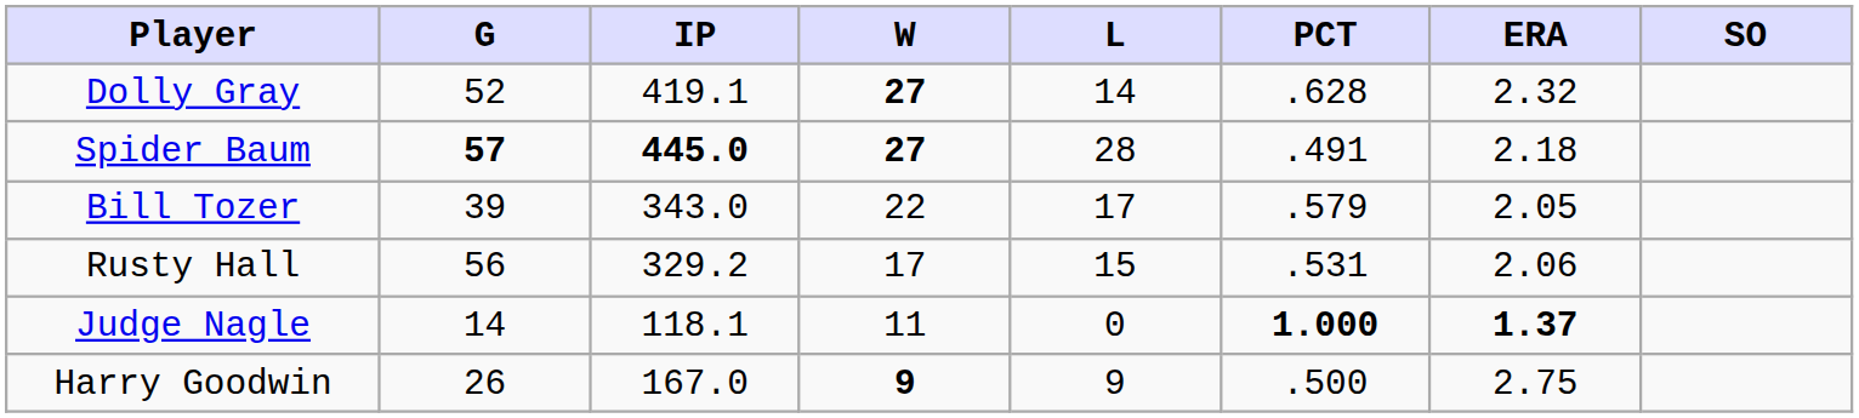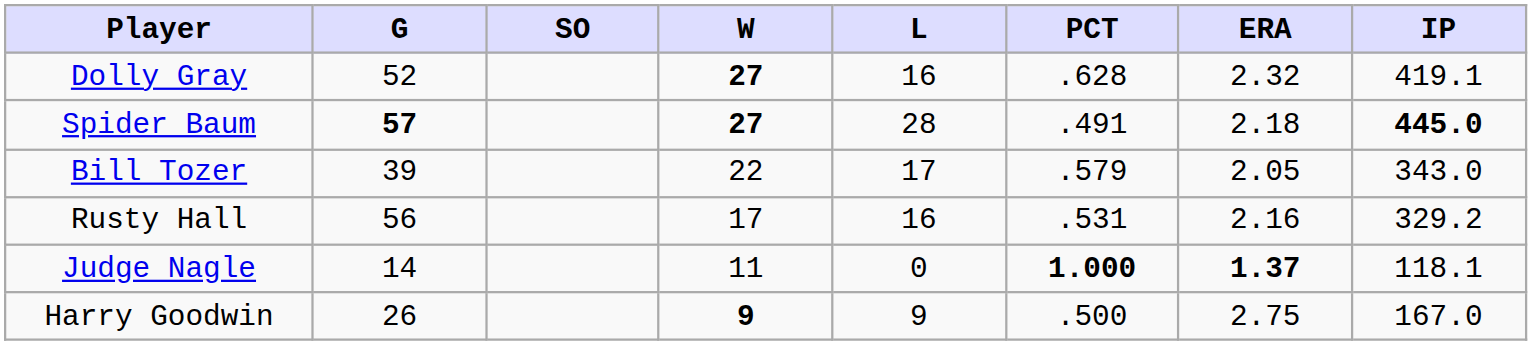columns swapped: IP <-> SO
Dolly Gray | L: 14 -> 16
Rusty Hall | L: 15 -> 16
Rusty Hall | ERA: 2.06 -> 2.16
